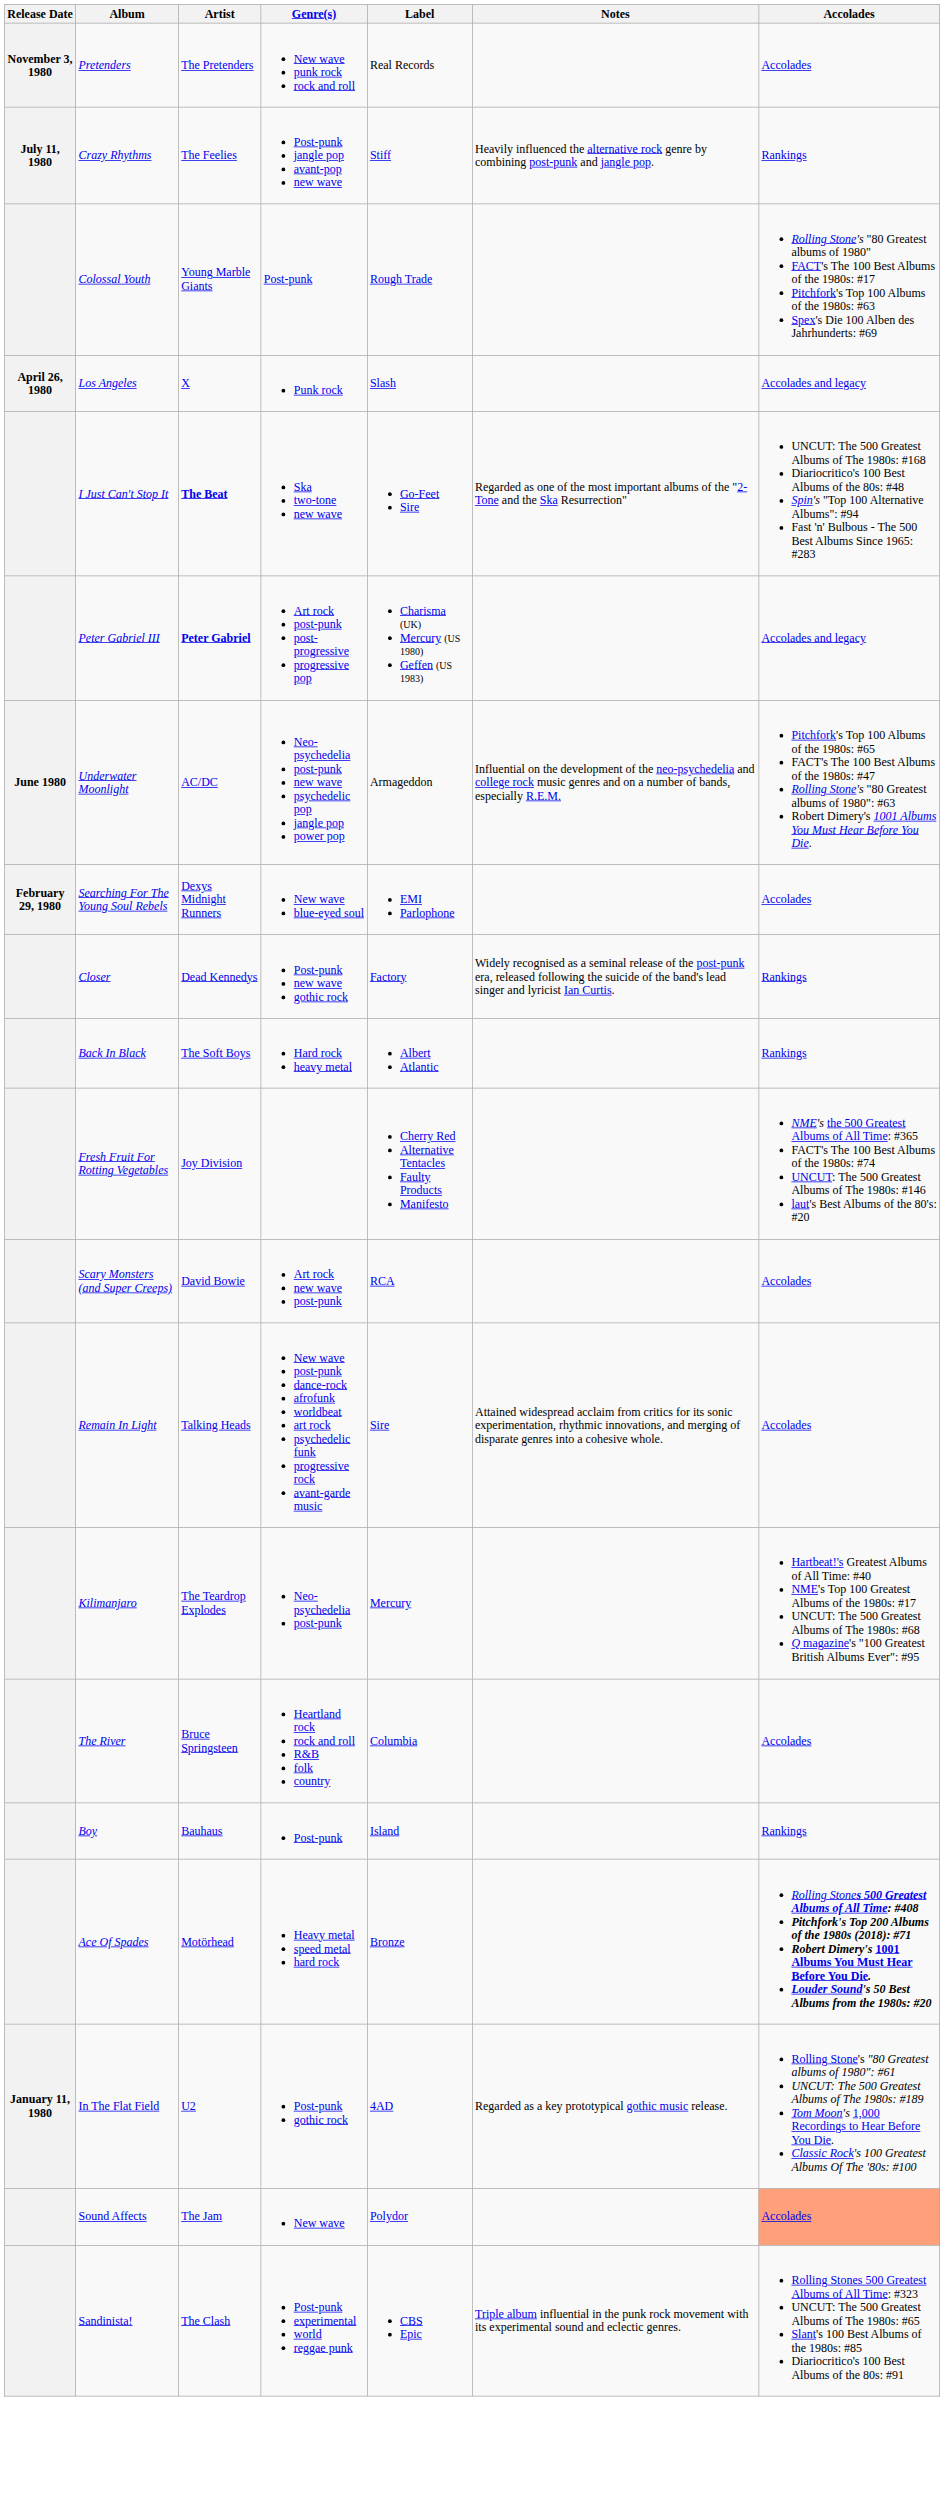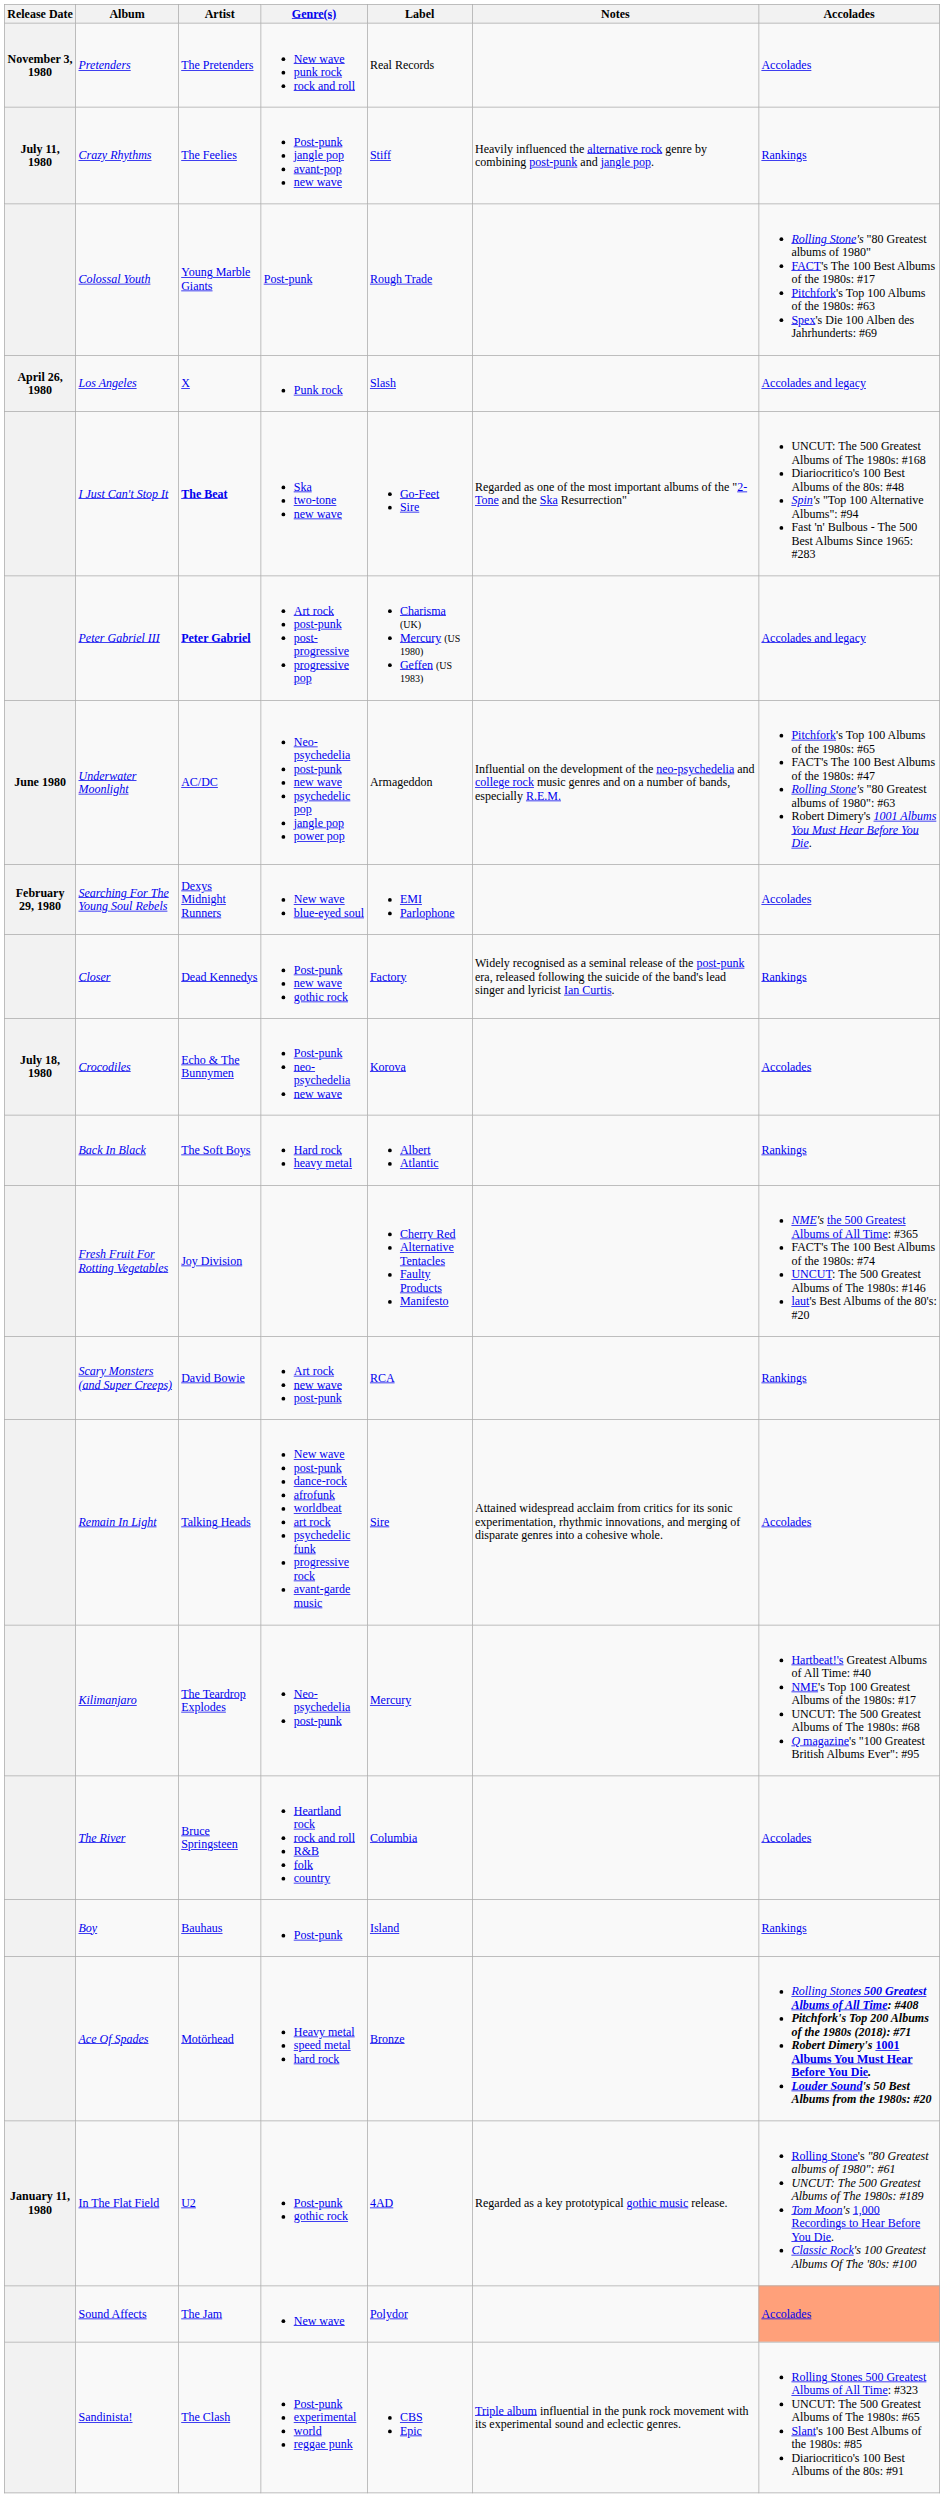+ row: July 18, 1980 | Crocodiles | Echo & The Bunnymen | Post-punk neo-psychedelia new wave | Korova | Accolades
Scary Monsters (and Super Creeps) | Accolades: Accolades -> Rankings
